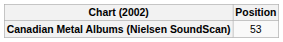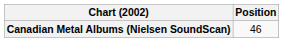Canadian Metal Albums (Nielsen SoundScan) | Position: 53 -> 46
